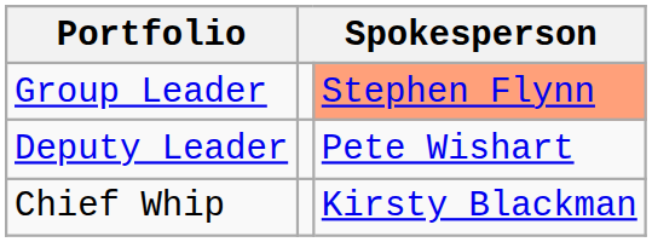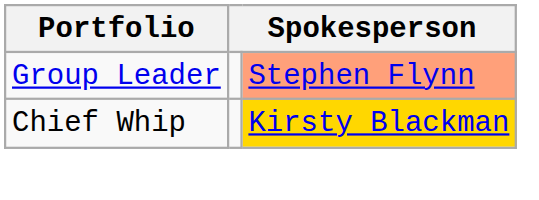- row: Deputy Leader | Pete Wishart
Chief Whip | column 3: no background -> gold background
